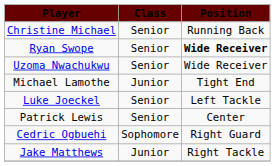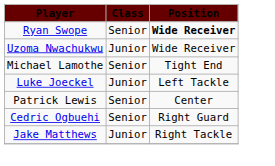- row: Christine Michael | Senior | Running Back
Uzoma Nwachukwu | Class: Senior -> Junior
Michael Lamothe | Class: Junior -> Senior
Luke Joeckel | Class: Senior -> Junior
Cedric Ogbuehi | Class: Sophomore -> Senior
